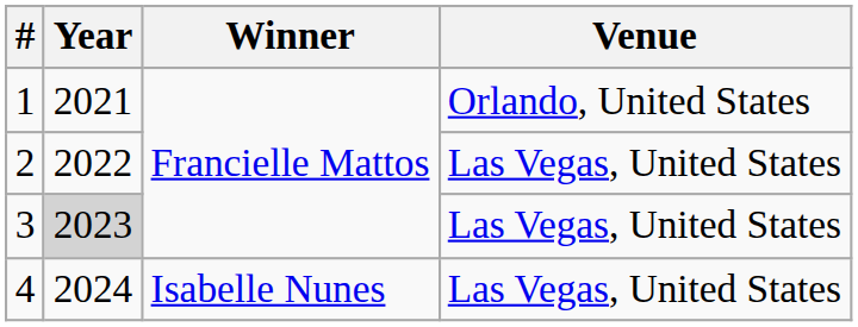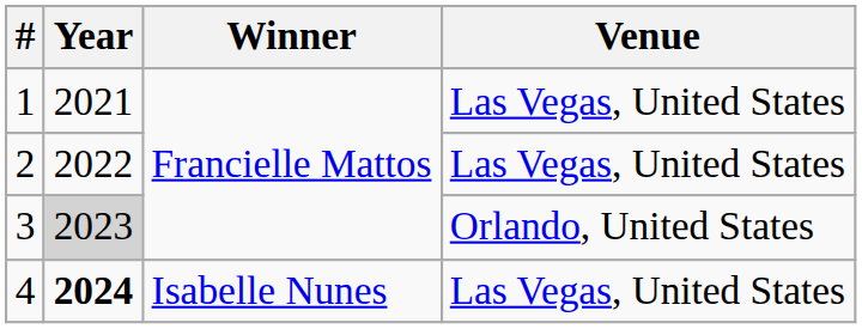1 | Venue: Orlando, United States -> Las Vegas, United States
3 | Venue: Las Vegas, United States -> Orlando, United States
4 | Year: normal -> bold
